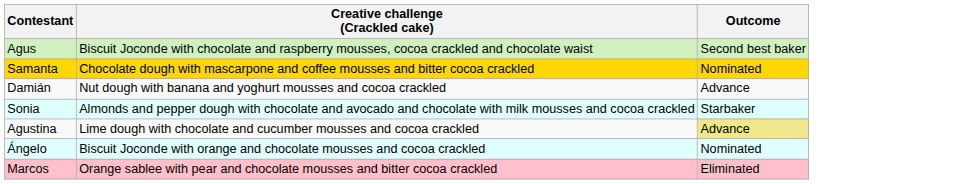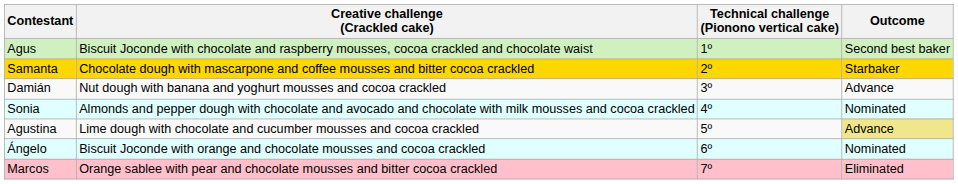+ column: Technical challenge (Pionono vertical cake) | 1º | 2º | 3º | 4º | 5º | 6º | 7º
Samanta | Outcome: Nominated -> Starbaker
Sonia | Outcome: Starbaker -> Nominated
